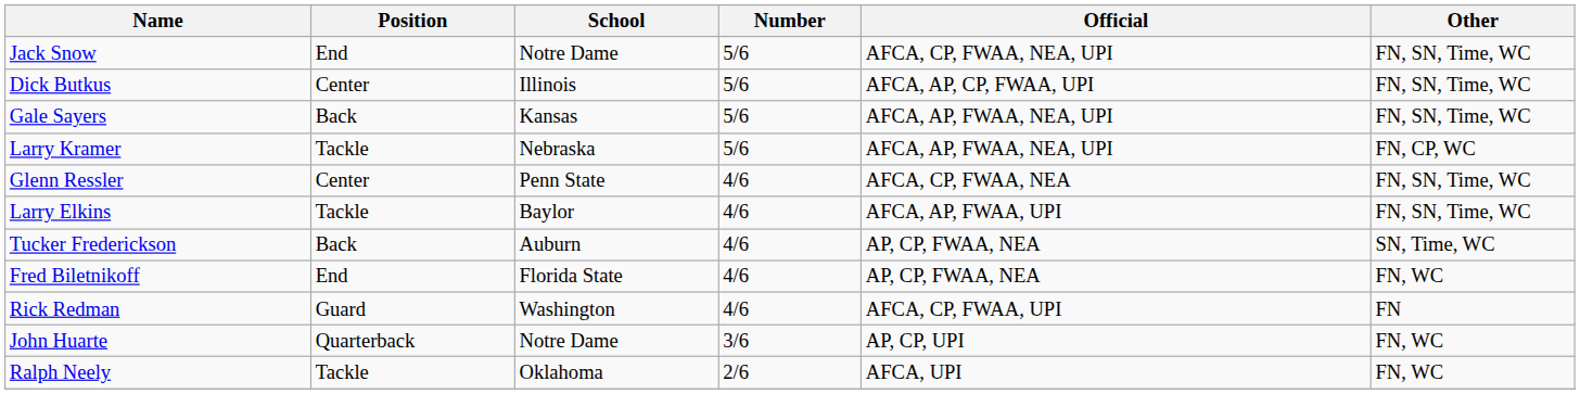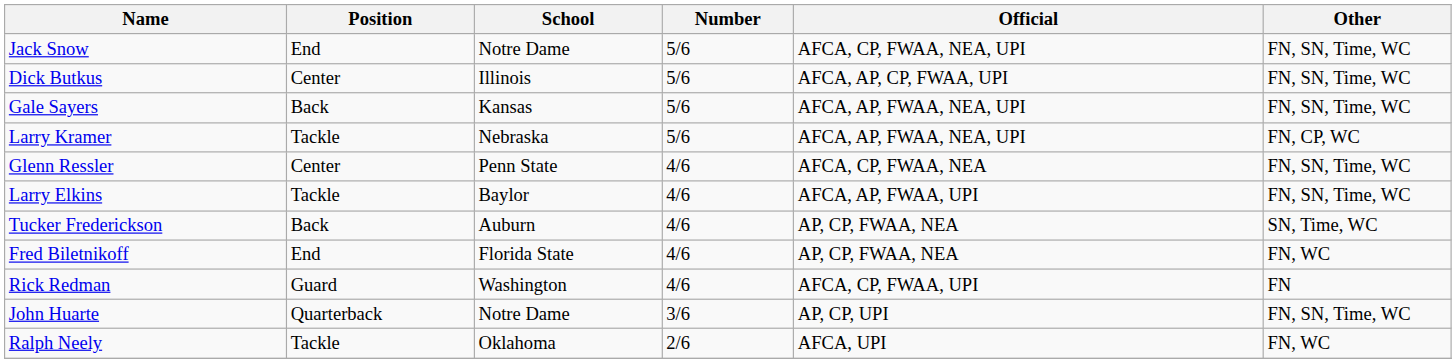John Huarte | Other: FN, WC -> FN, SN, Time, WC
